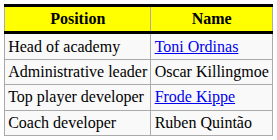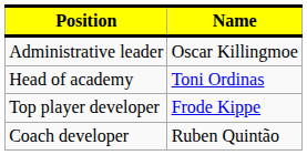rows swapped: Head of academy <-> Administrative leader
